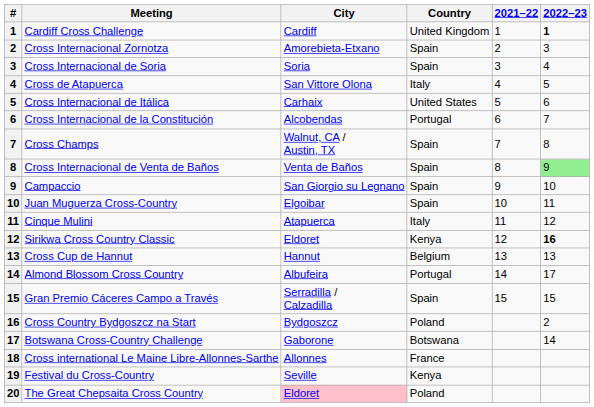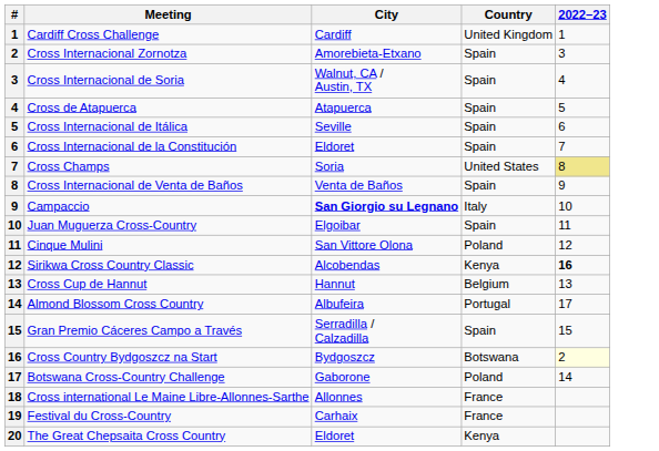- column: 2021–22 | 1 | 2 | 3 | 4 | 5 | 6 | 7 | 8 | 9 | 10 | 11 | 12 | 13 | 14 | 15
Cardiff Cross Challenge | 2022–23: bold -> normal
Cross Internacional de Soria | City: Soria -> Walnut, CA / Austin, TX
Cross de Atapuerca | City: San Vittore Olona -> Atapuerca
Cross de Atapuerca | Country: Italy -> Spain
Cross Internacional de Itálica | City: Carhaix -> Seville
Cross Internacional de Itálica | Country: United States -> Spain
Cross Internacional de la Constitución | City: Alcobendas -> Eldoret
Cross Internacional de la Constitución | Country: Portugal -> Spain
Cross Champs | City: Walnut, CA / Austin, TX -> Soria
Cross Champs | Country: Spain -> United States
Cross Champs | 2022–23: no background -> khaki background
Cross Internacional de Venta de Baños | 2022–23: lightgreen background -> no background
Campaccio | City: normal -> bold
Campaccio | Country: Spain -> Italy
Cinque Mulini | City: Atapuerca -> San Vittore Olona
Cinque Mulini | Country: Italy -> Poland
Sirikwa Cross Country Classic | City: Eldoret -> Alcobendas
Cross Country Bydgoszcz na Start | Country: Poland -> Botswana
Cross Country Bydgoszcz na Start | 2022–23: no background -> lightyellow background
Botswana Cross-Country Challenge | Country: Botswana -> Poland
Festival du Cross-Country | City: Seville -> Carhaix
Festival du Cross-Country | Country: Kenya -> France
The Great Chepsaita Cross Country | City: pink background -> no background
The Great Chepsaita Cross Country | Country: Poland -> Kenya
